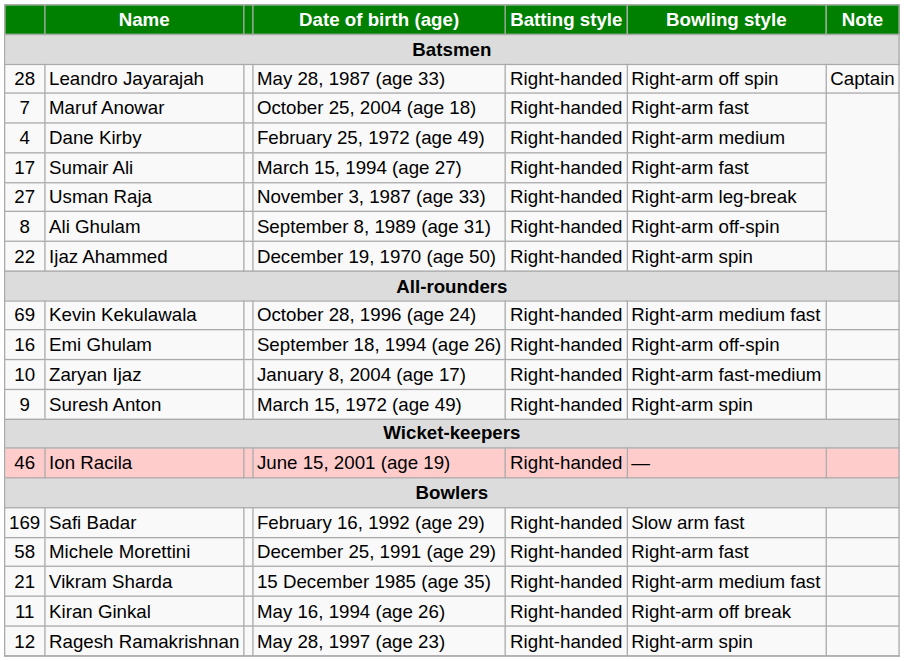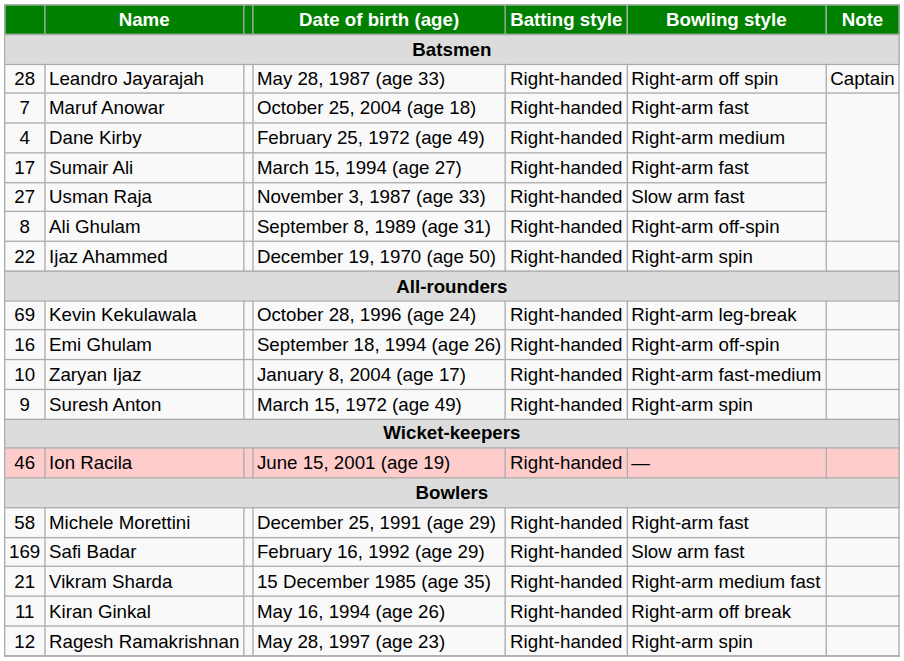Usman Raja | Bowling style: Right-arm leg-break -> Slow arm fast
Kevin Kekulawala | Bowling style: Right-arm medium fast -> Right-arm leg-break
rows swapped: Michele Morettini <-> Safi Badar
